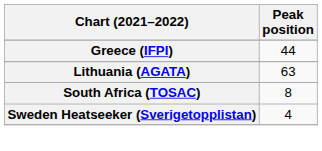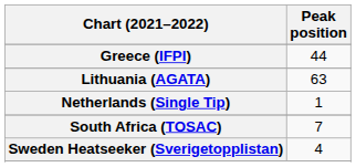+ row: Netherlands (Single Tip) | 1
South Africa (TOSAC) | Peak position: 8 -> 7
